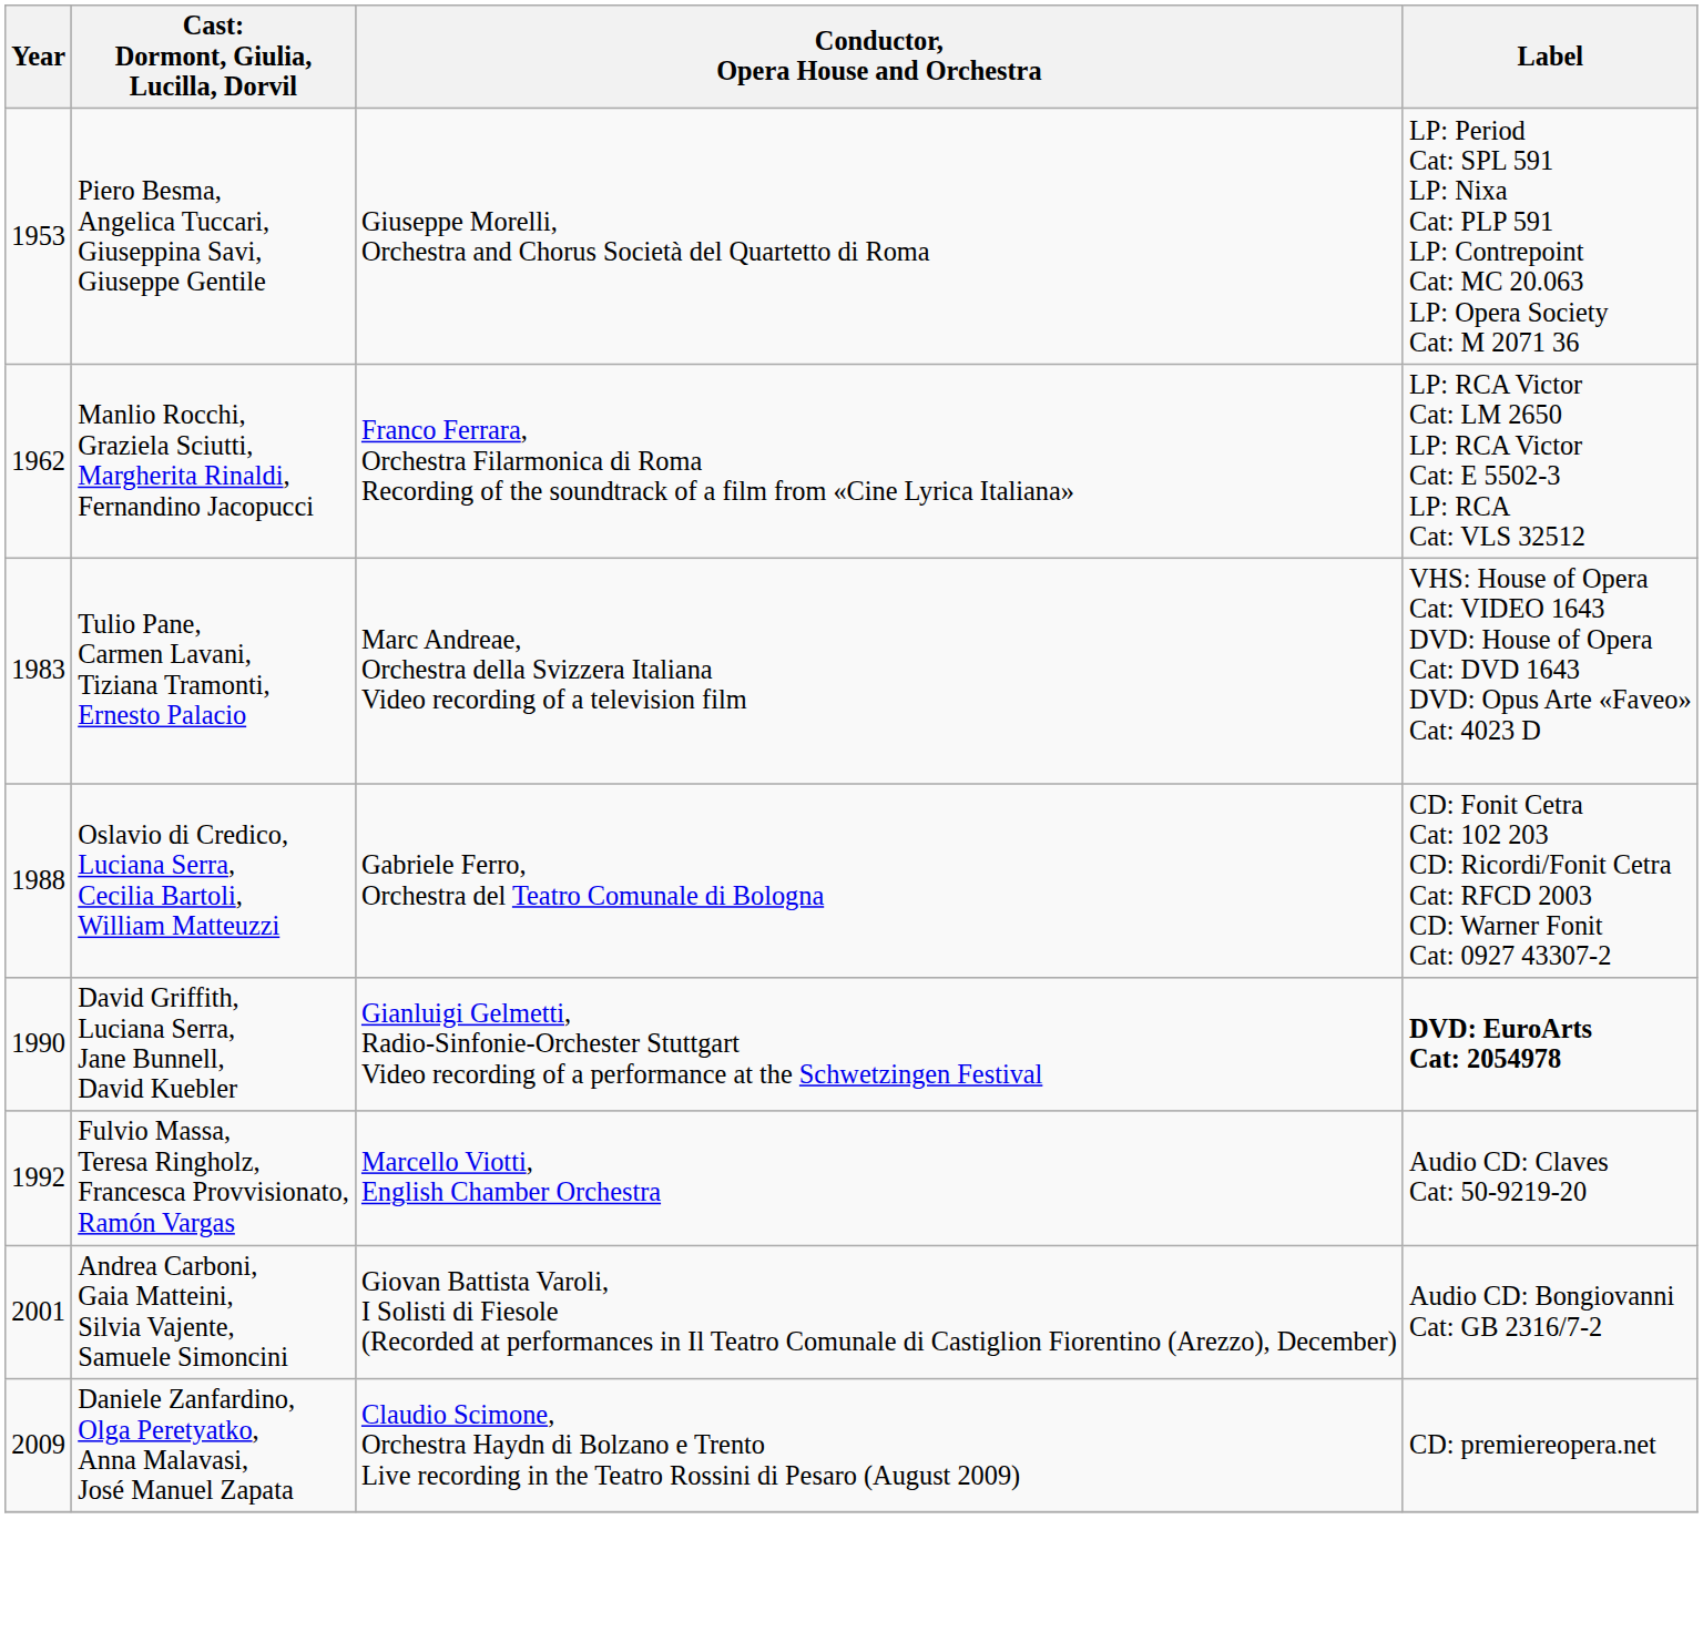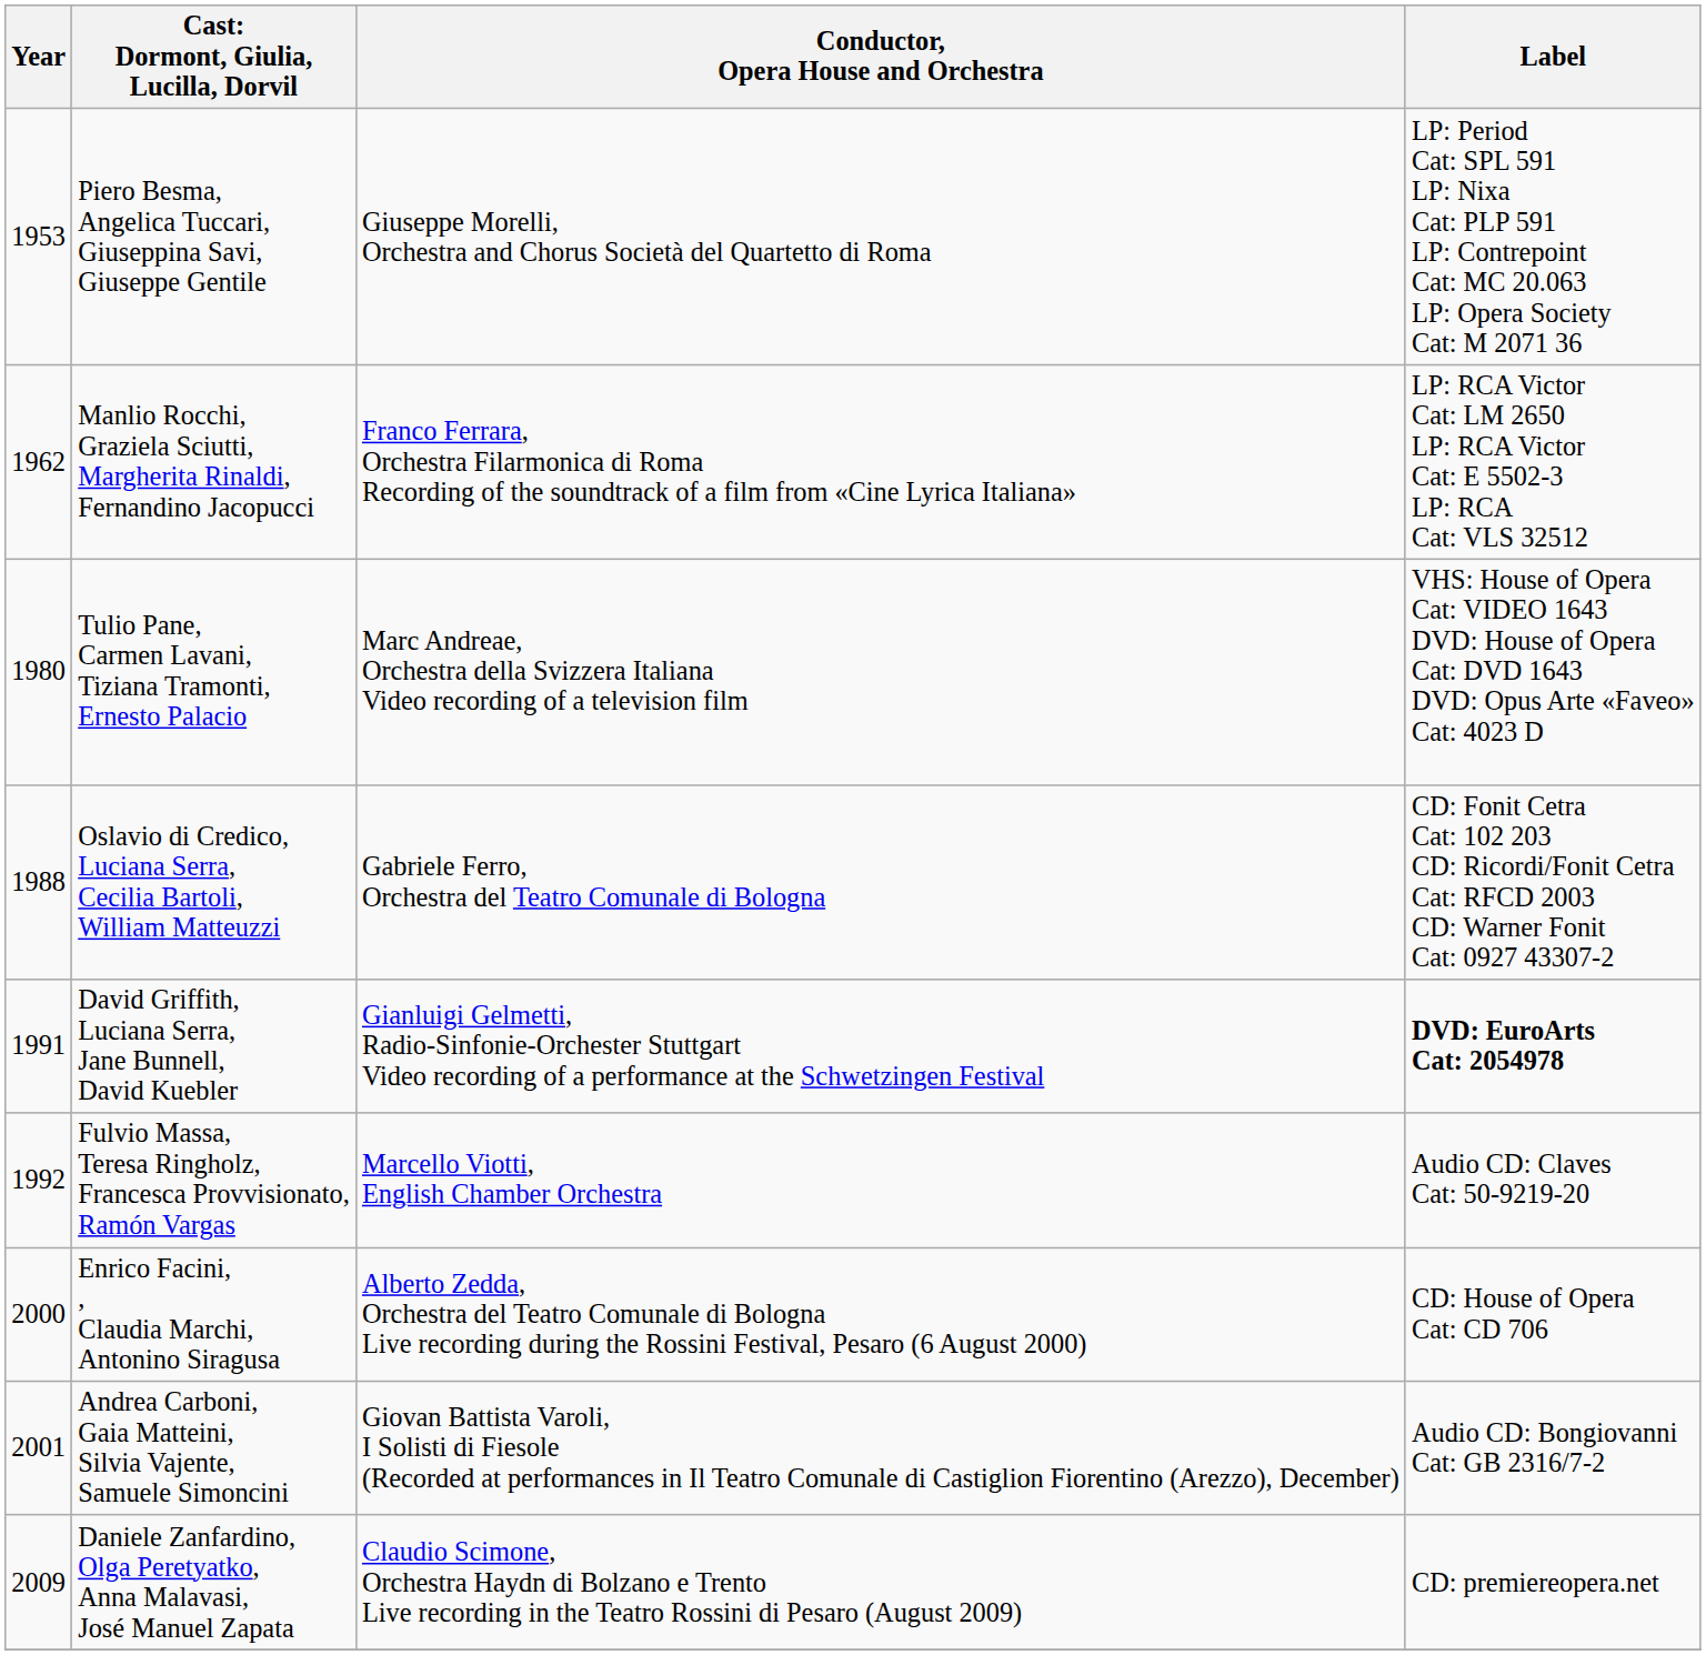Tulio Pane, Carmen Lavani, Tiziana Tramonti, Ernesto Palacio | Year: 1983 -> 1980
David Griffith, Luciana Serra, Jane Bunnell, David Kuebler | Year: 1990 -> 1991
+ row: 2000 | Enrico Facini, , Claudia Marchi, Antonino Siragusa | Alberto Zedda, Orchestra del Teatro Comunale di Bologna Live recording during the Rossini Festival, Pesaro (6 August 2000) | CD: House of Opera Cat: CD 706
